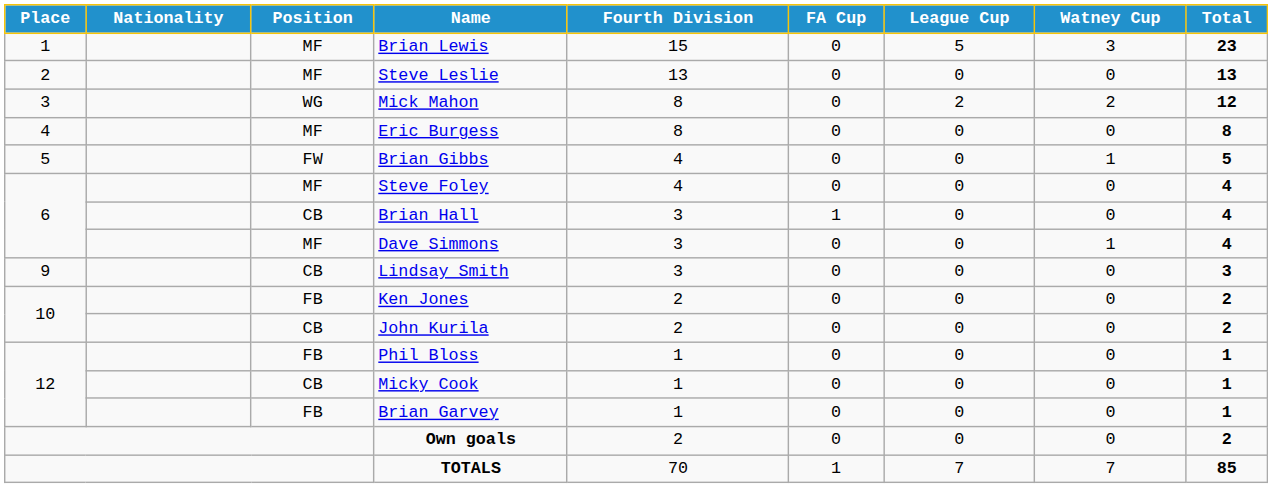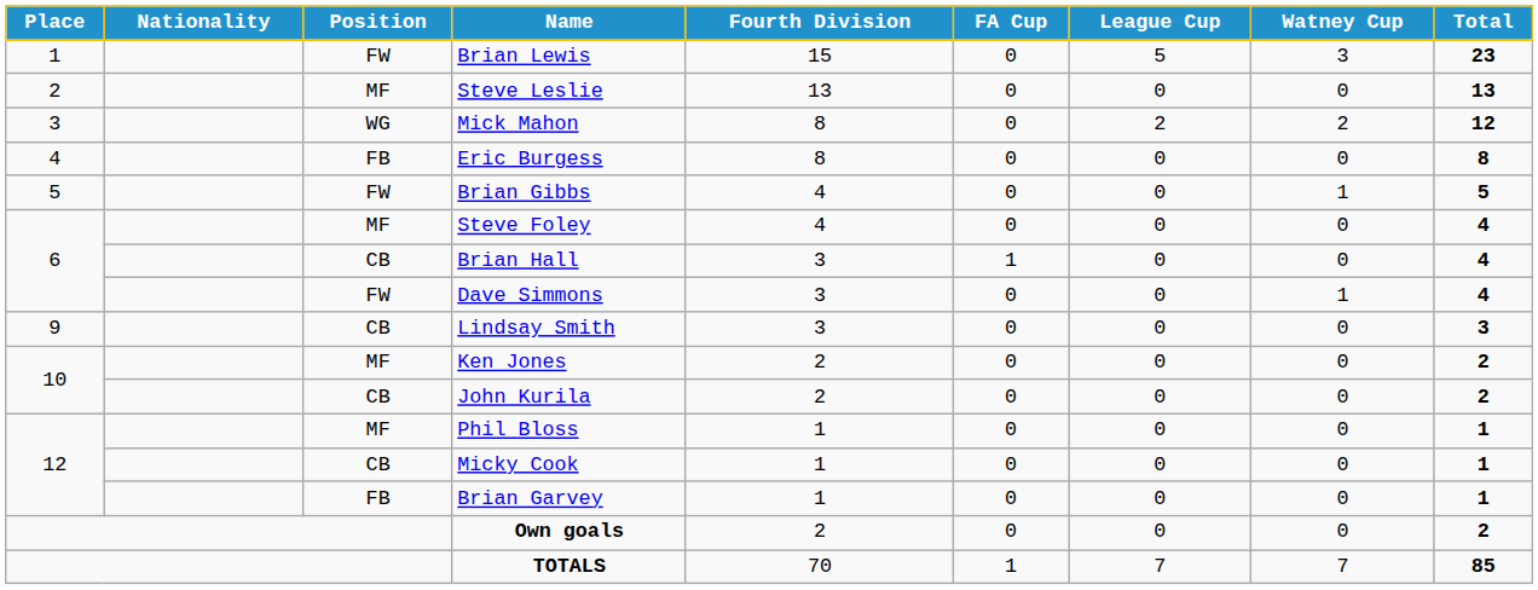Brian Lewis | Position: MF -> FW
Eric Burgess | Position: MF -> FB
Dave Simmons | Position: MF -> FW
Ken Jones | Position: FB -> MF
Phil Bloss | Position: FB -> MF
